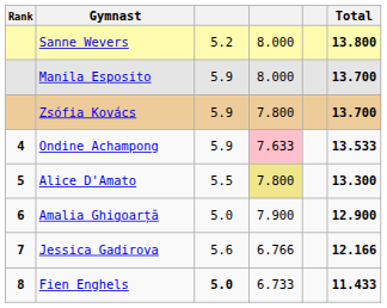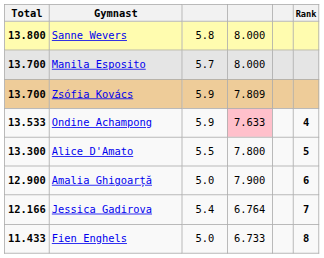columns swapped: Rank <-> Total
Sanne Wevers | column 3: 5.2 -> 5.8
Manila Esposito | column 3: 5.9 -> 5.7
Zsófia Kovács | column 4: 7.800 -> 7.809
Alice D'Amato | column 4: khaki background -> no background
Jessica Gadirova | column 3: 5.6 -> 5.4
Jessica Gadirova | column 4: 6.766 -> 6.764
Fien Enghels | column 3: bold -> normal
